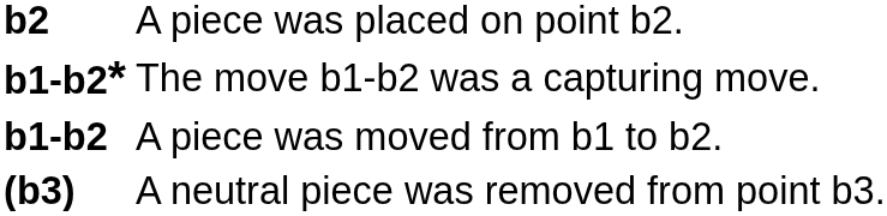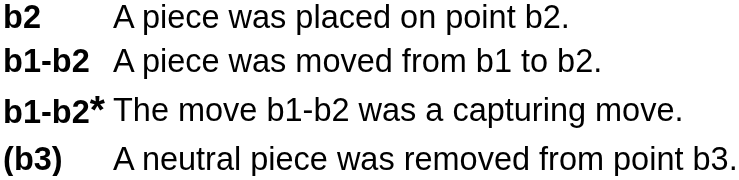rows swapped: b1-b2 <-> b1-b2*
